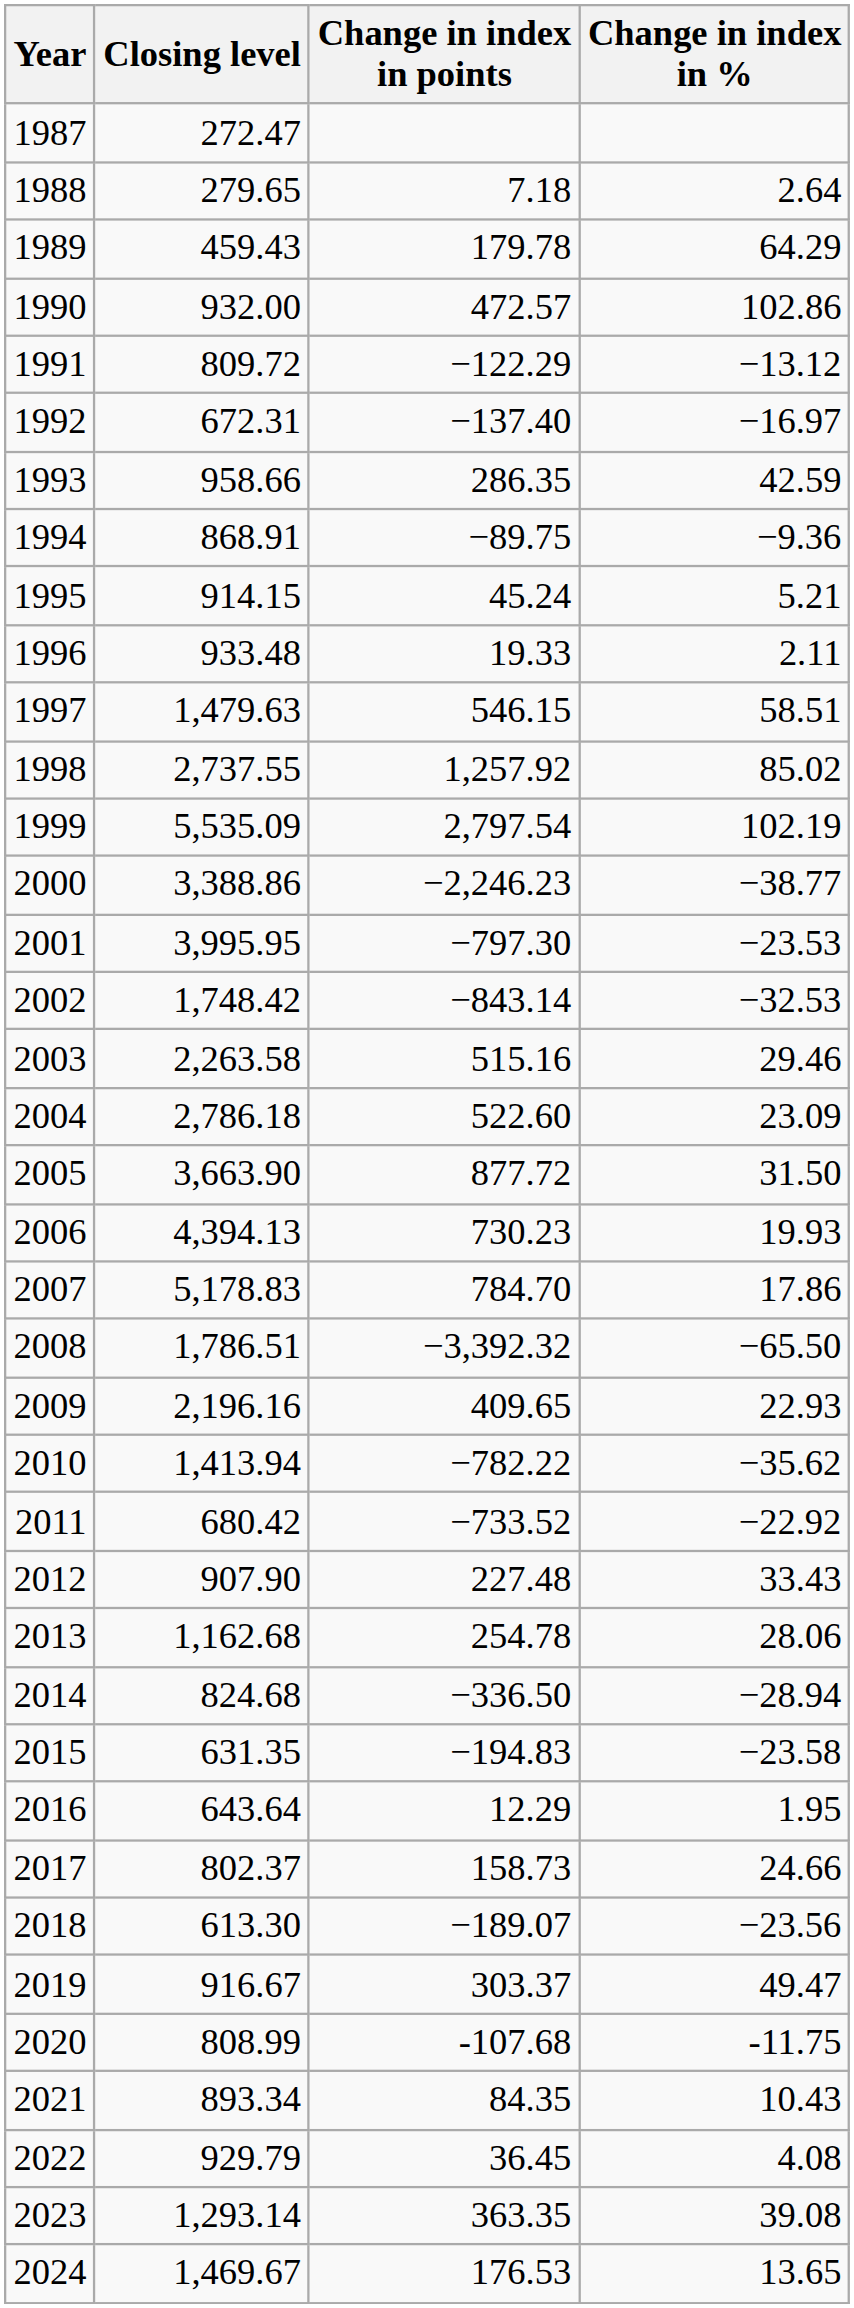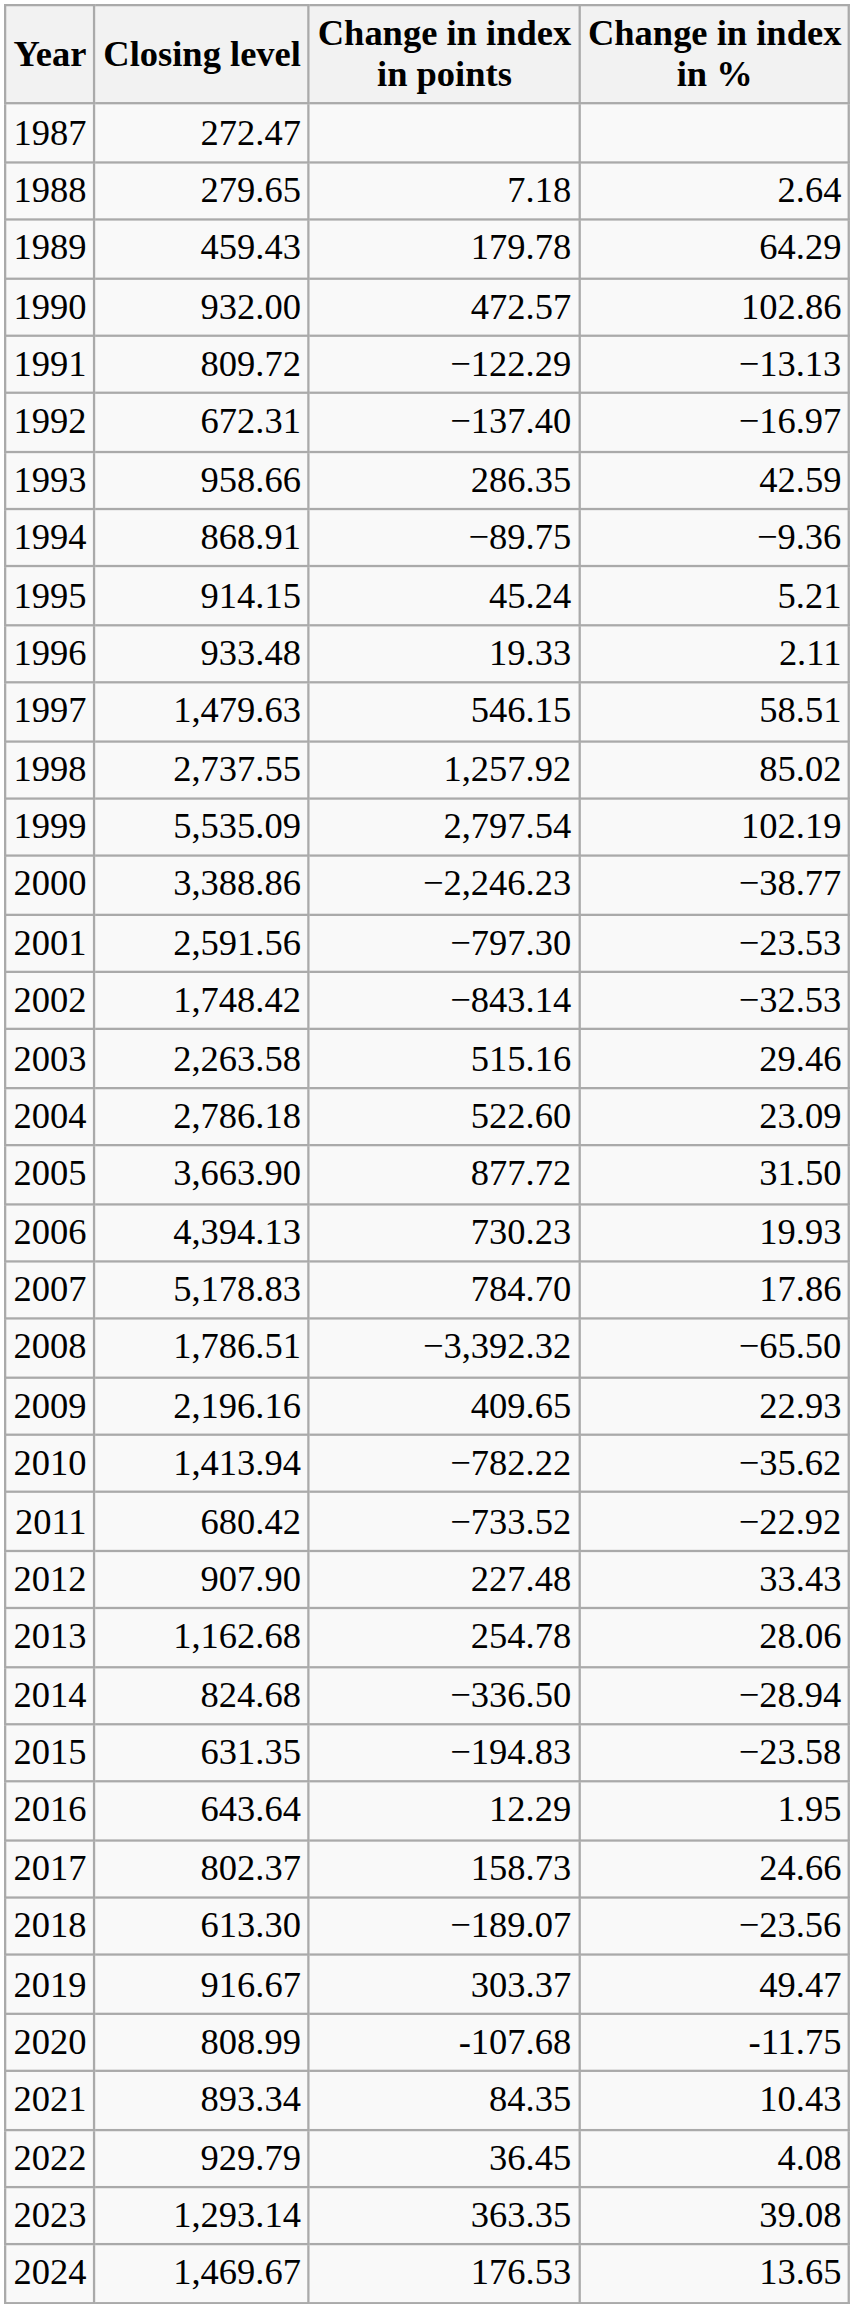1991 | Change in index in %: −13.12 -> −13.13
2001 | Closing level: 3,995.95 -> 2,591.56
